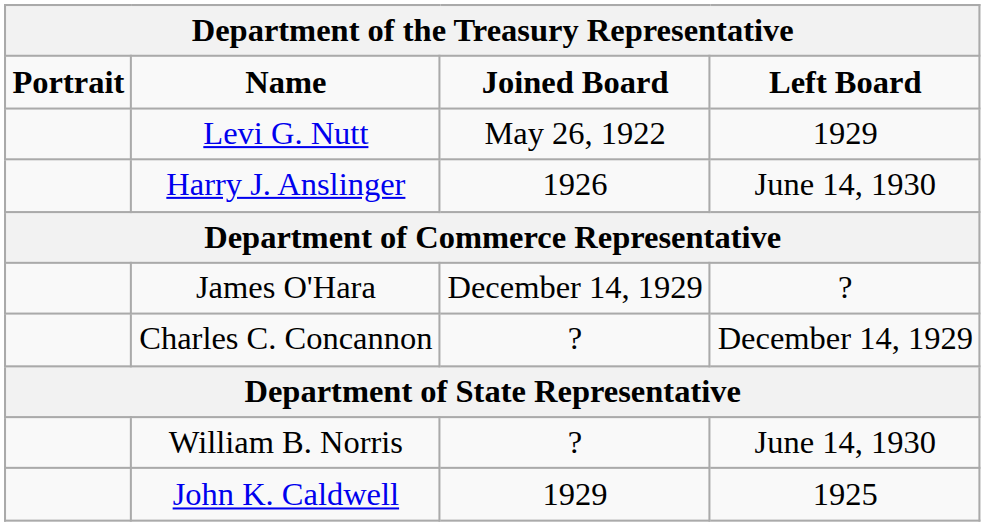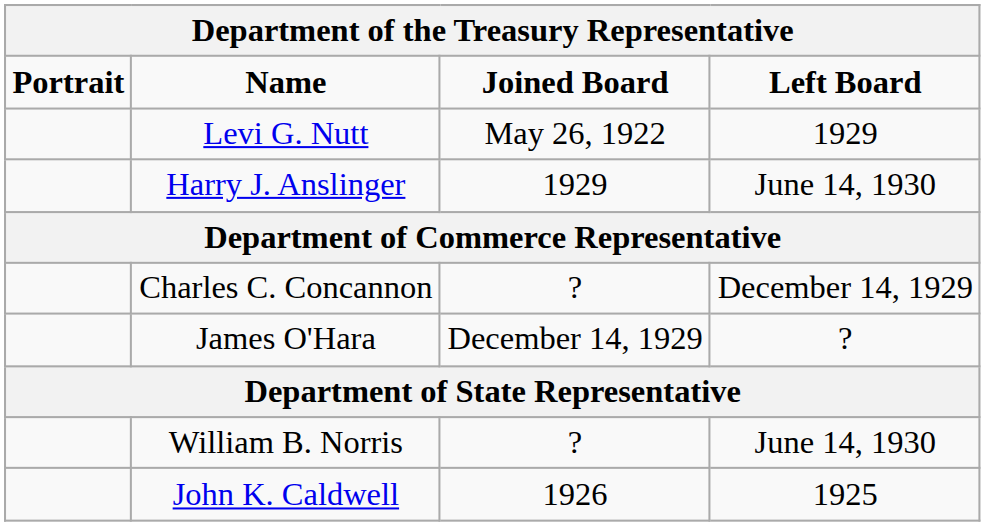Harry J. Anslinger | Joined Board: 1926 -> 1929
rows swapped: Charles C. Concannon <-> James O'Hara
John K. Caldwell | Joined Board: 1929 -> 1926
